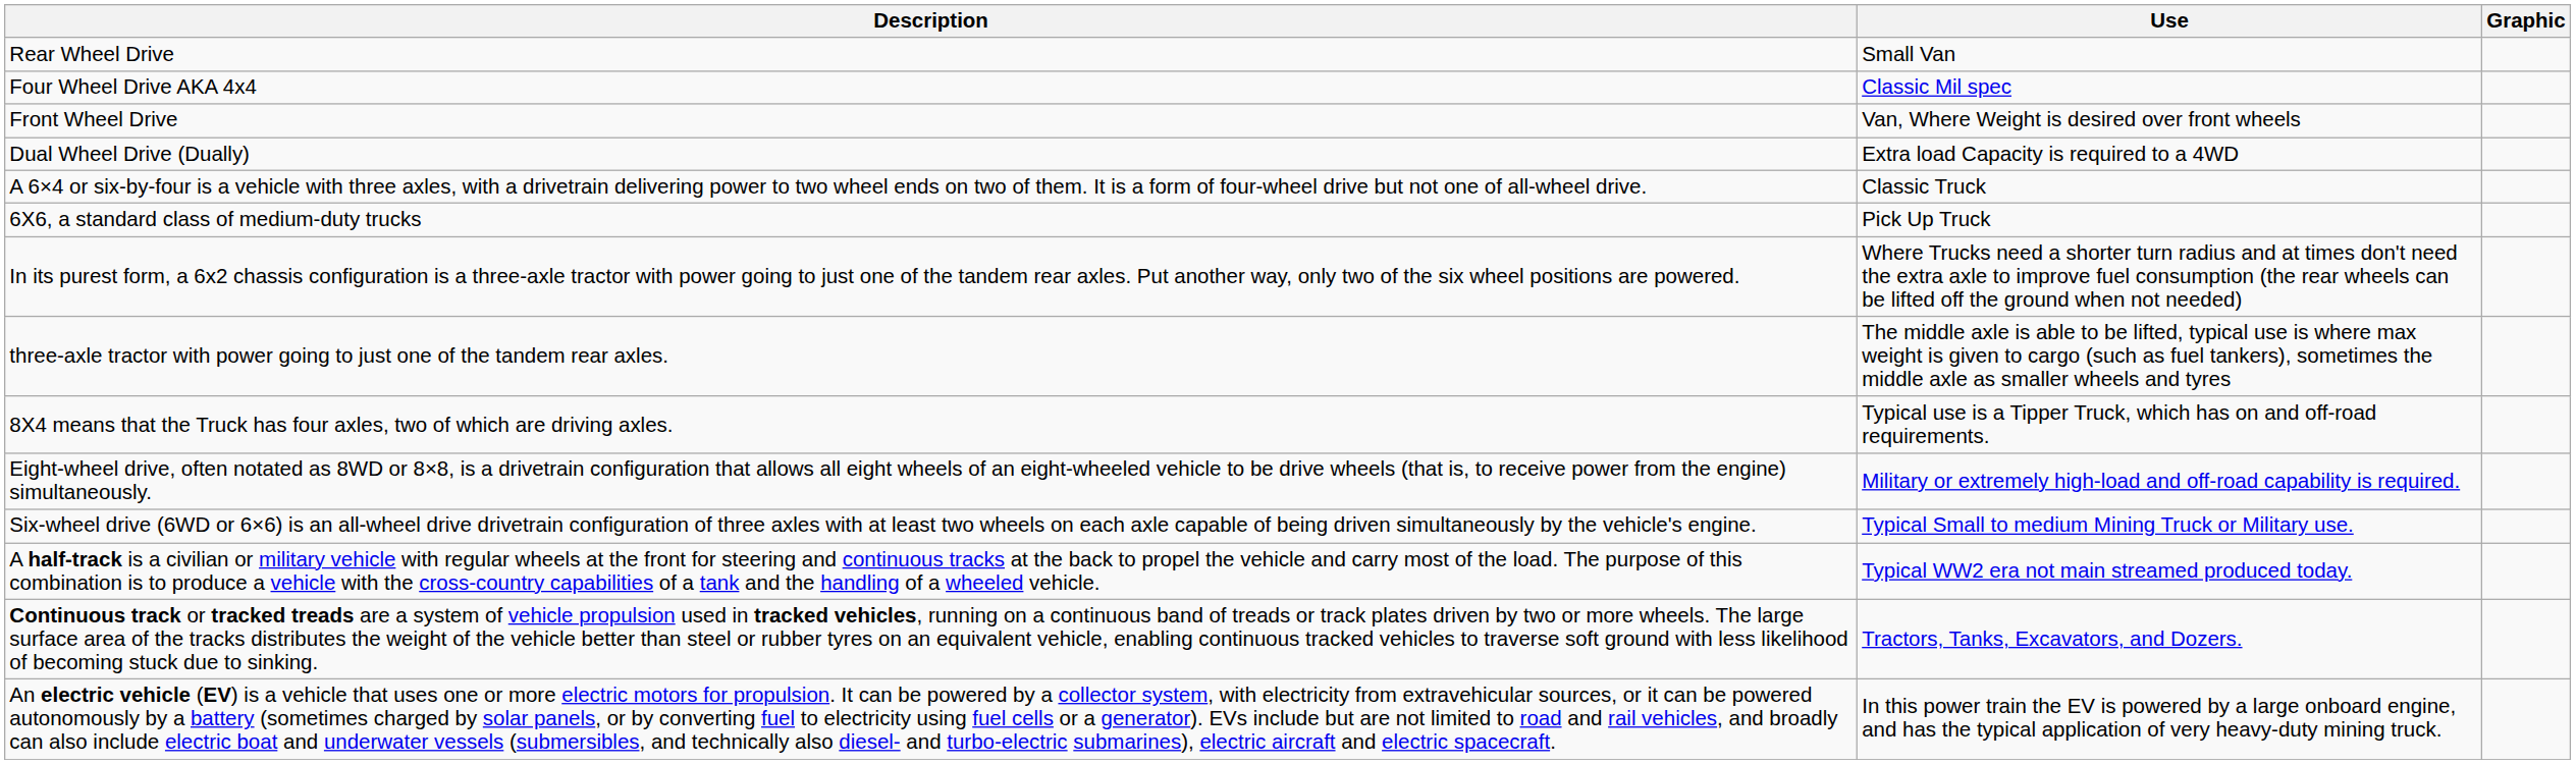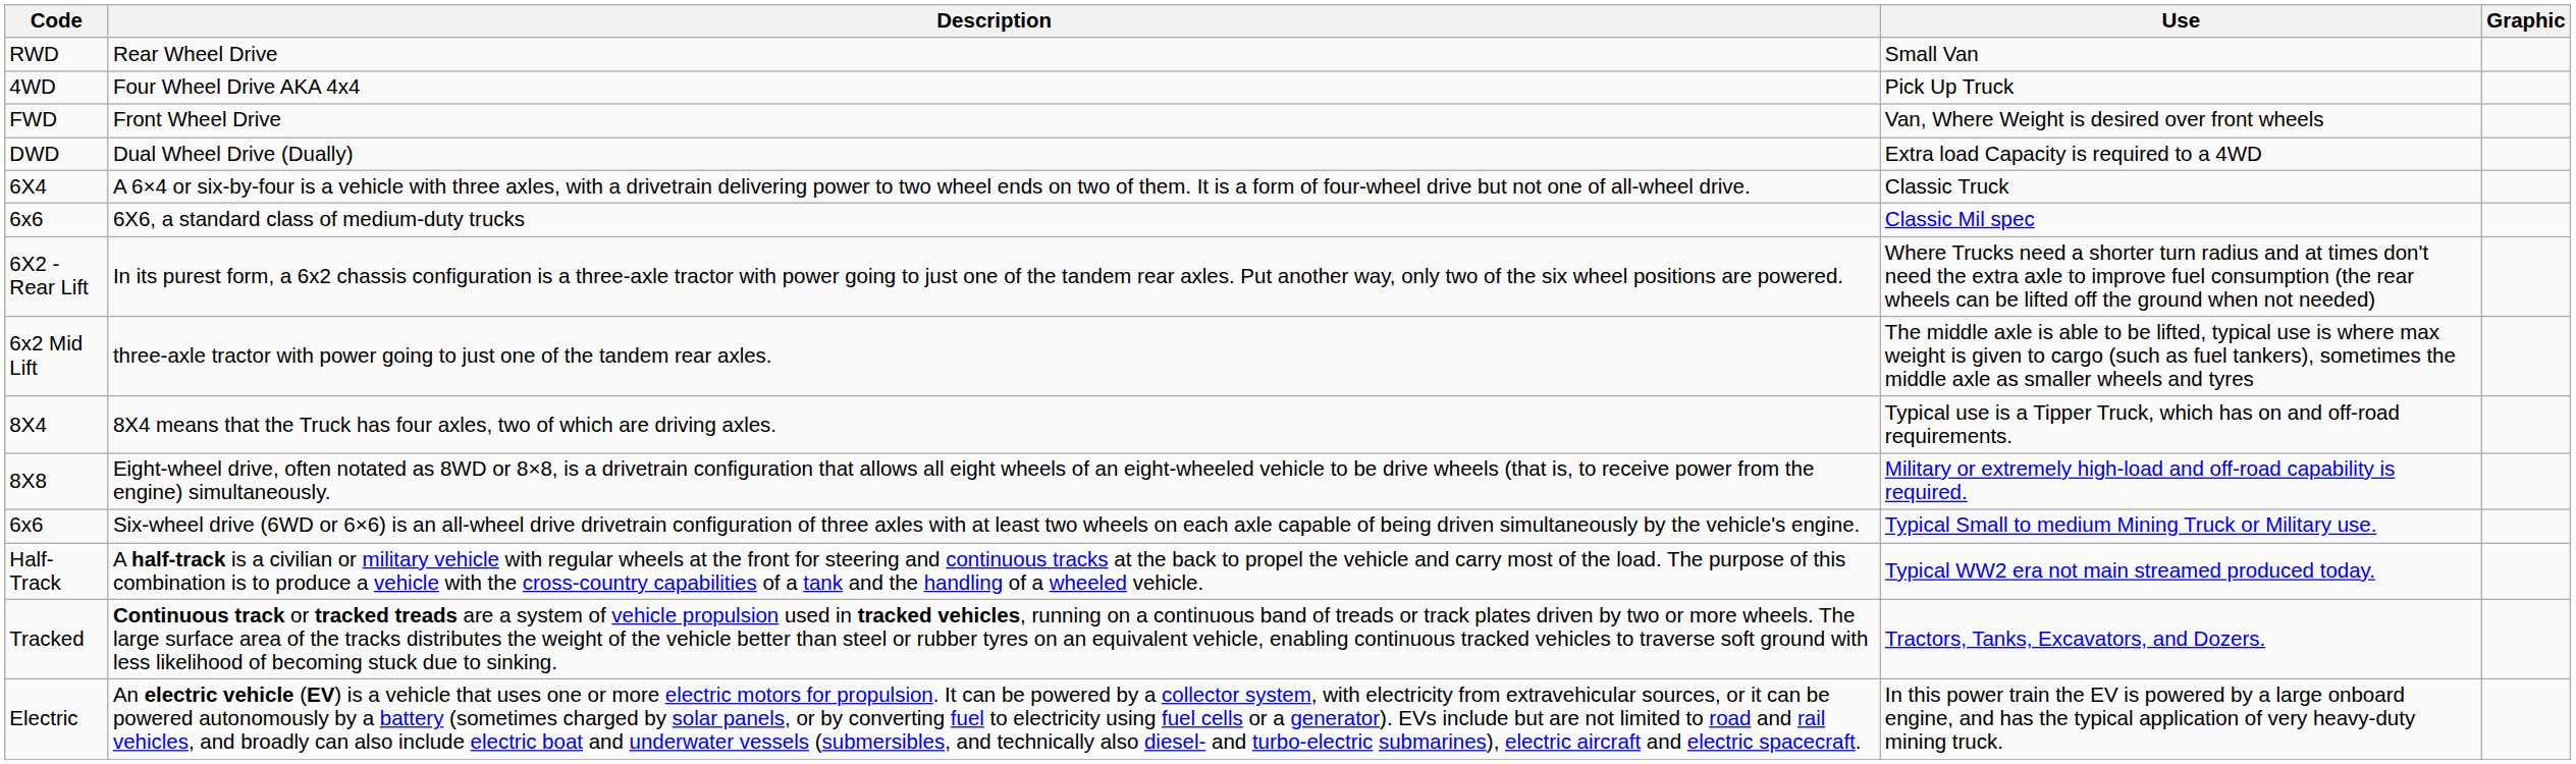+ column: Code | RWD | 4WD | FWD | DWD | 6X4 | 6x6 | 6X2 - Rear Lift | 6x2 Mid Lift | 8X4 | 8X8 | 6x6 | Half-Track | Tracked | Electric
Four Wheel Drive AKA 4x4 | Use: Classic Mil spec -> Pick Up Truck
6X6, a standard class of medium-duty trucks | Use: Pick Up Truck -> Classic Mil spec
